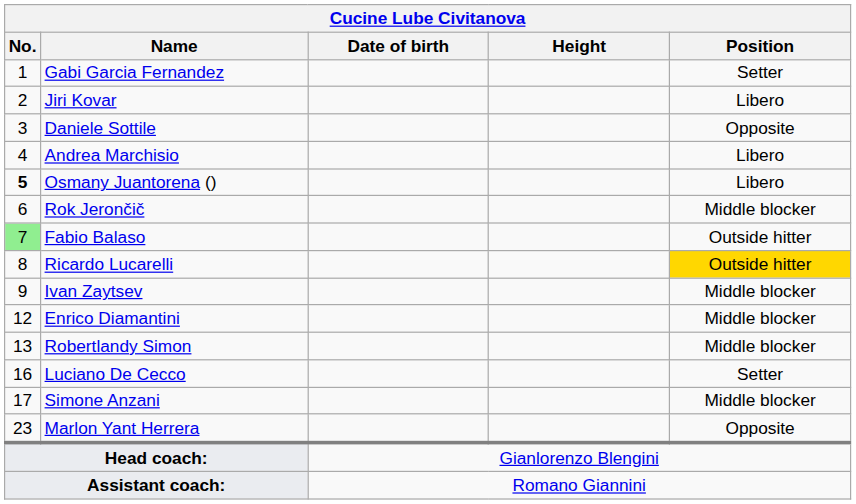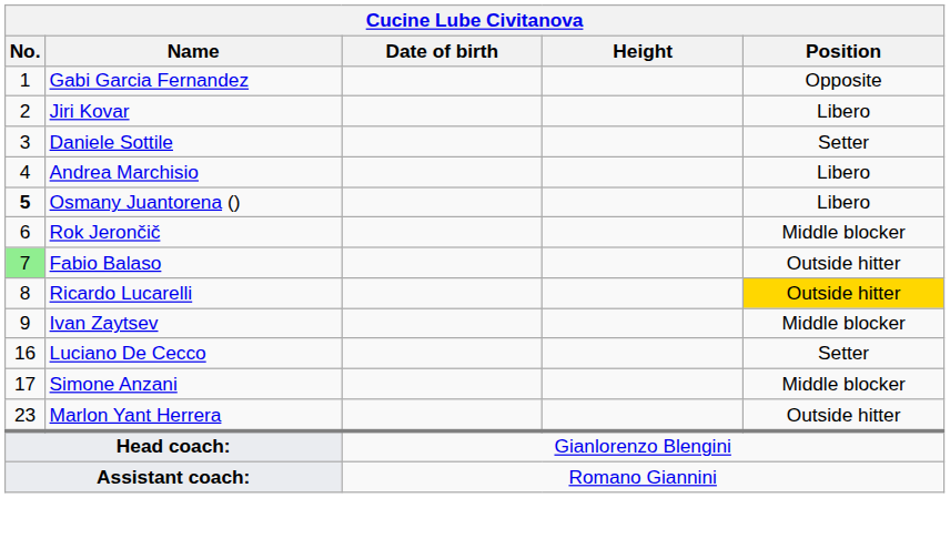Gabi Garcia Fernandez | Position: Setter -> Opposite
Daniele Sottile | Position: Opposite -> Setter
- row: 12 | Enrico Diamantini | Middle blocker
- row: 13 | Robertlandy Simon | Middle blocker
Marlon Yant Herrera | Position: Opposite -> Outside hitter
